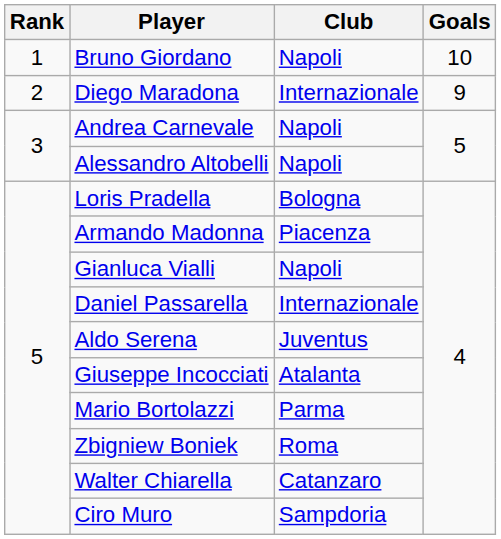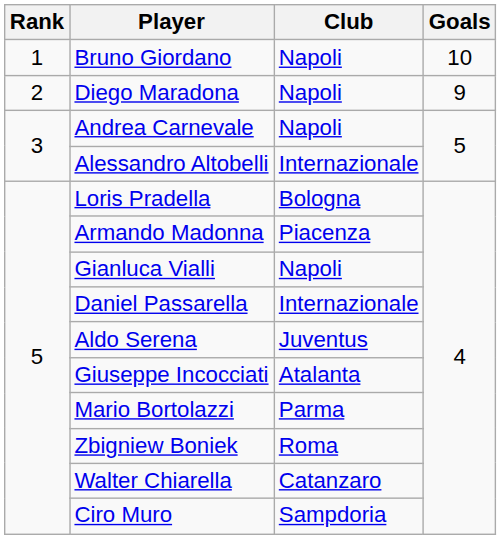Diego Maradona | Club: Internazionale -> Napoli
Alessandro Altobelli | Club: Napoli -> Internazionale
